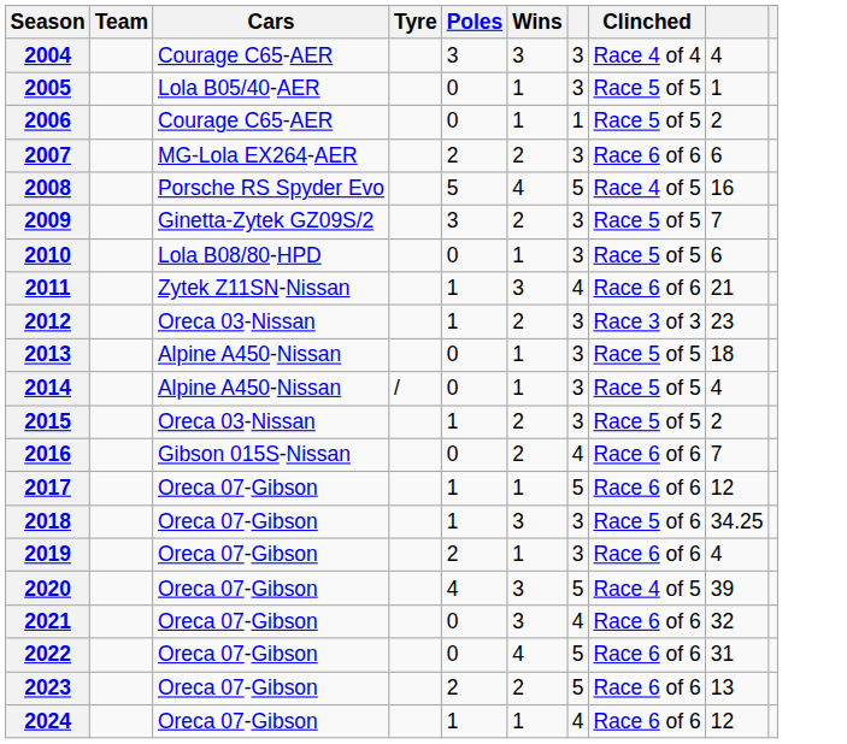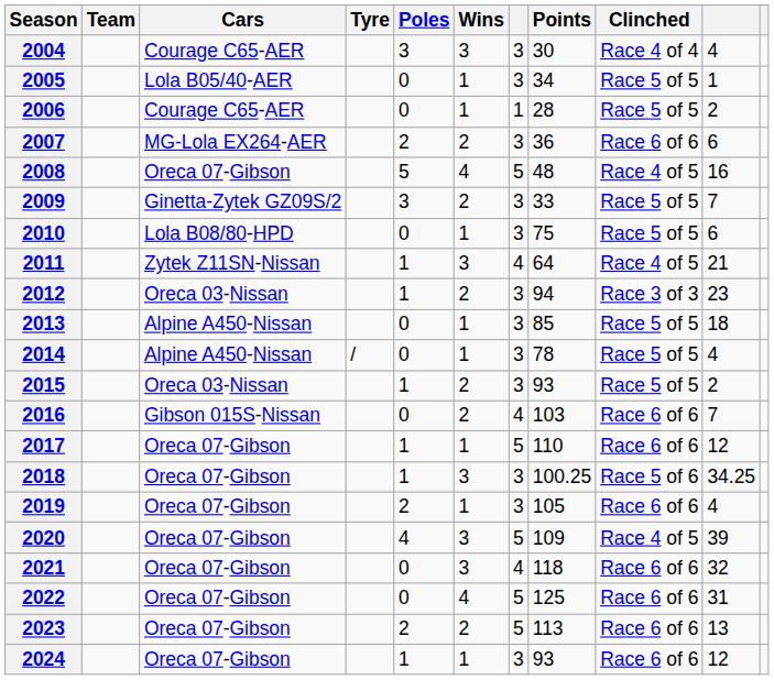+ column: Points | 30 | 34 | 28 | 36 | 48 | 33 | 75 | 64 | 94 | 85 | 78 | 93 | 103 | 110 | 100.25 | 105 | 109 | 118 | 125 | 113 | 93
2008 | Cars: Porsche RS Spyder Evo -> Oreca 07-Gibson
2011 | Clinched: Race 6 of 6 -> Race 4 of 5
2024 | column 7: 4 -> 3
